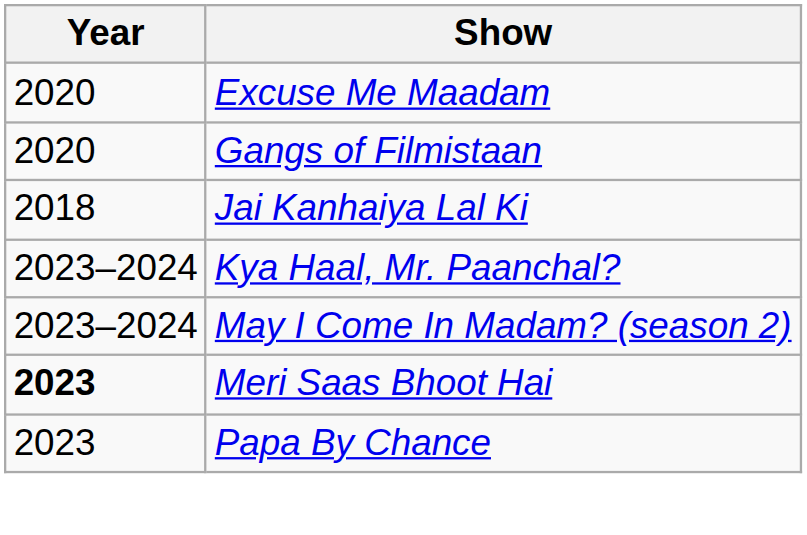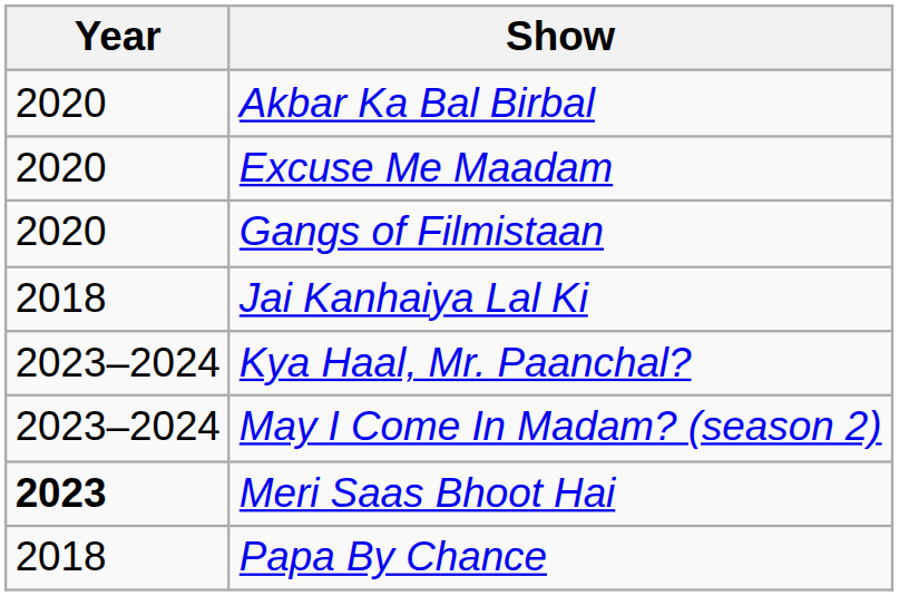+ row: 2020 | Akbar Ka Bal Birbal
Papa By Chance | Year: 2023 -> 2018
